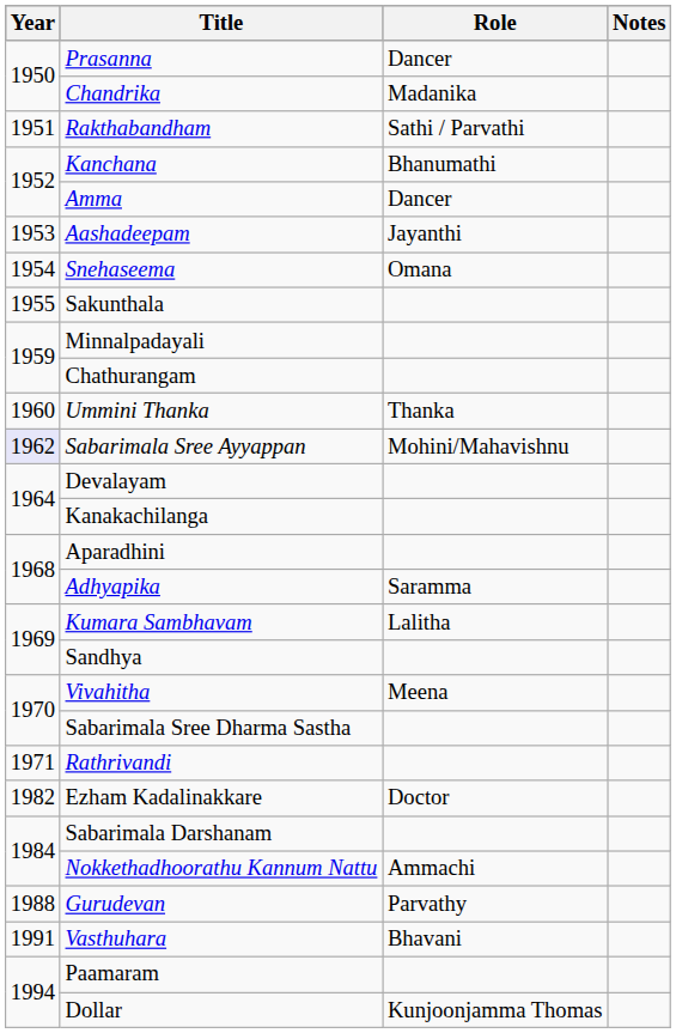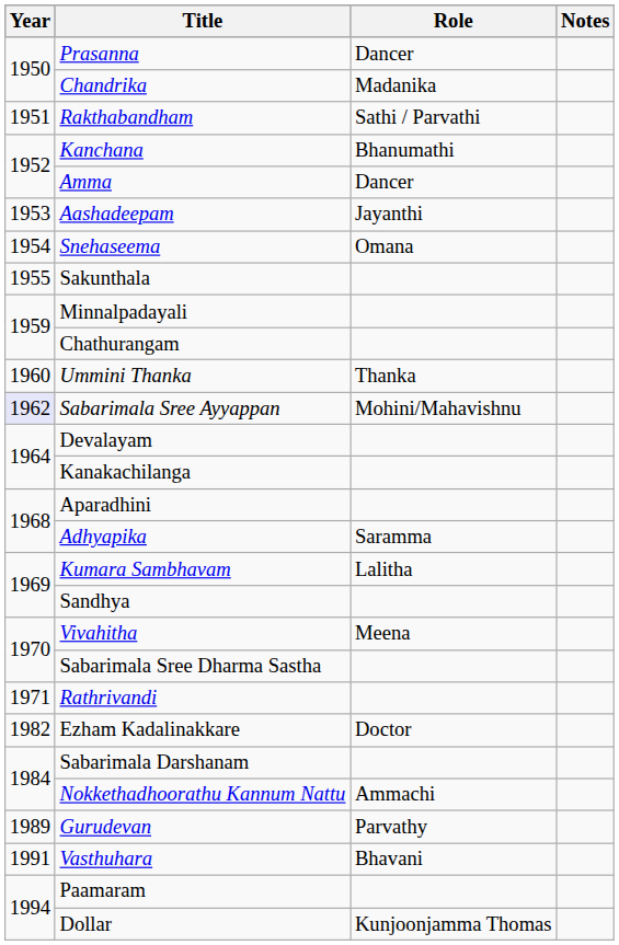Gurudevan | Year: 1988 -> 1989
